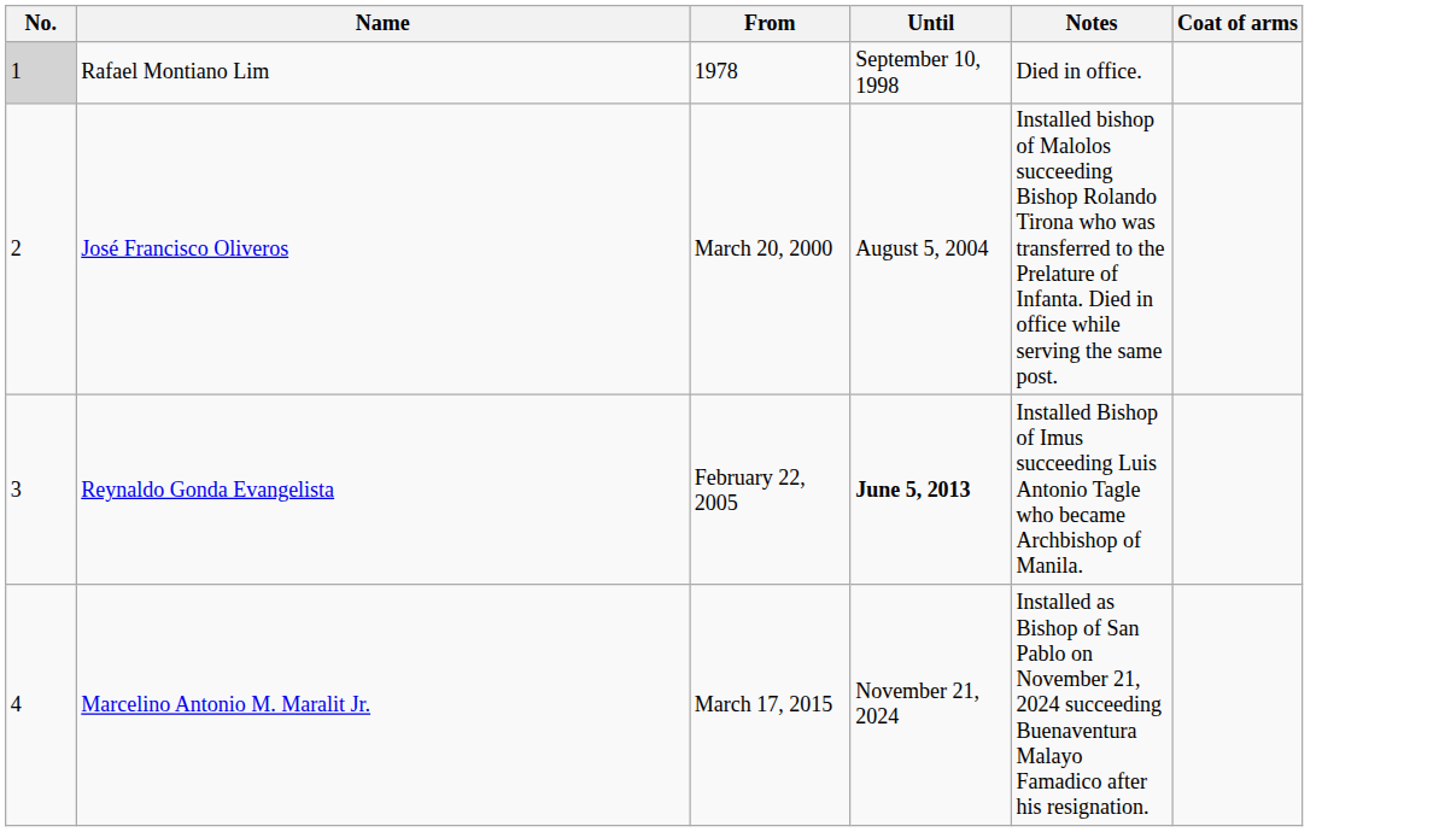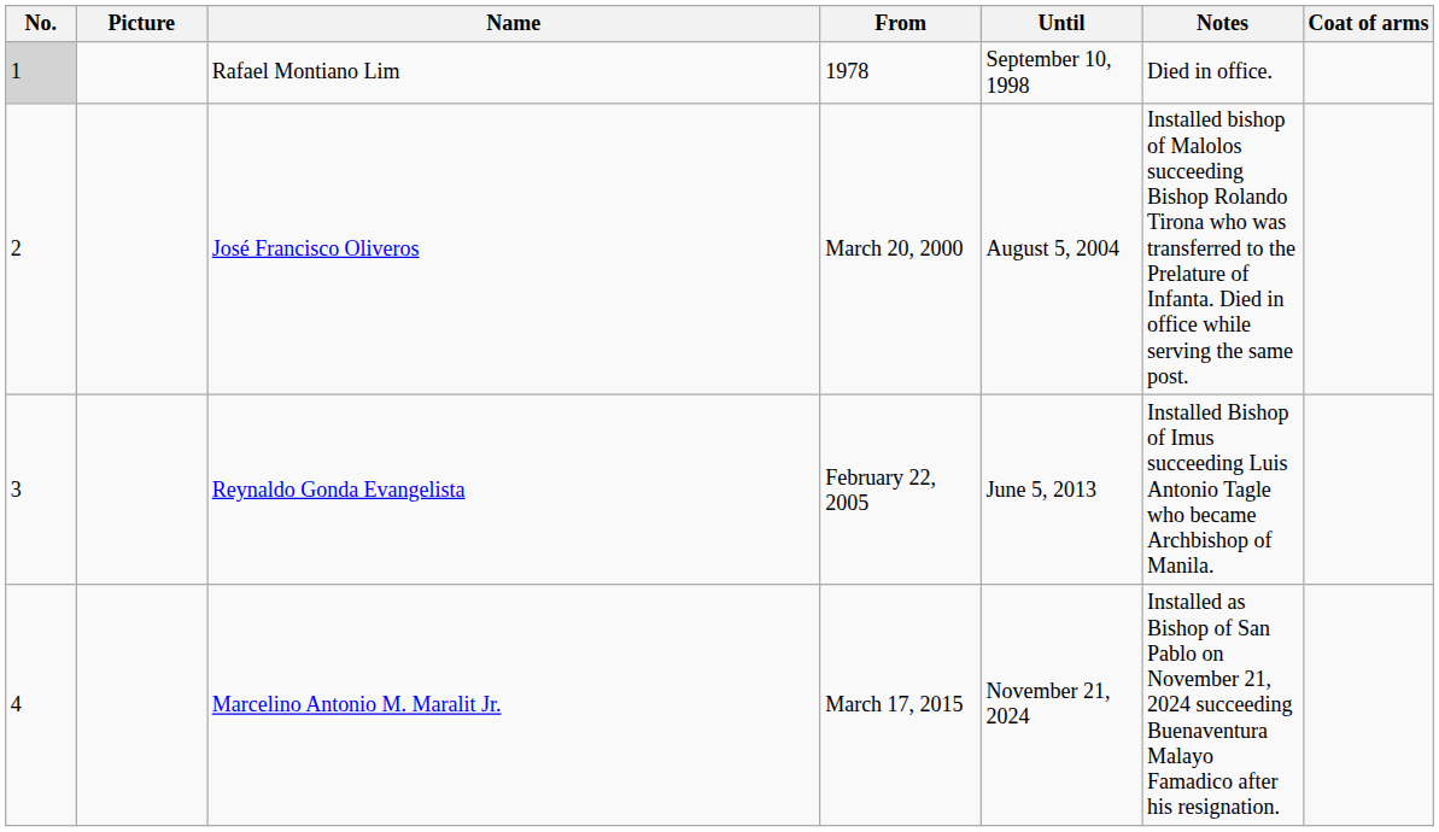+ column: Picture
Reynaldo Gonda Evangelista | Until: bold -> normal
